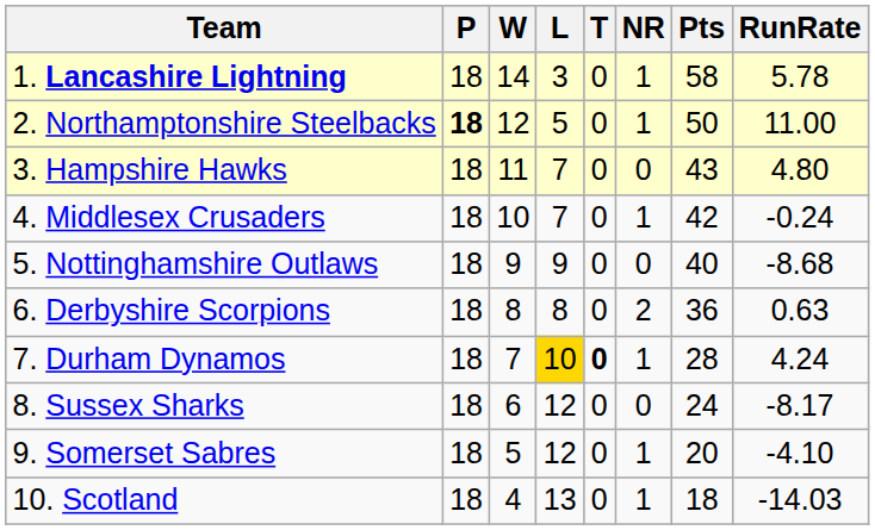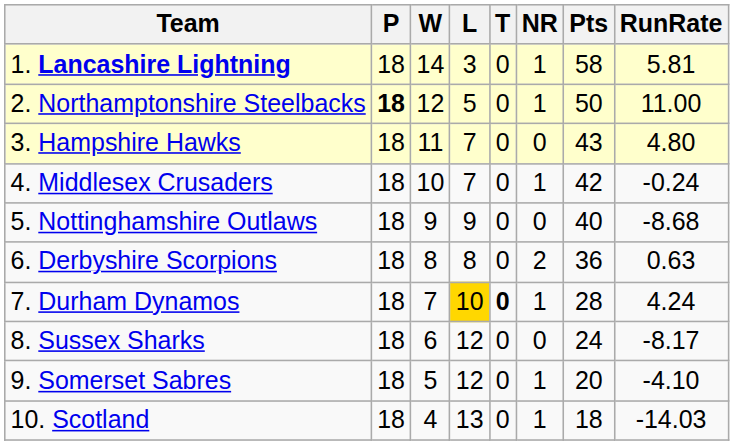1. Lancashire Lightning | RunRate: 5.78 -> 5.81
